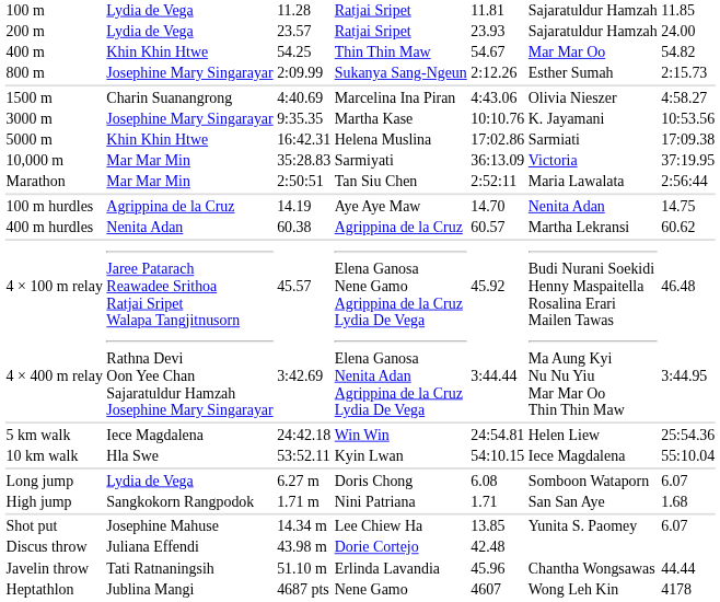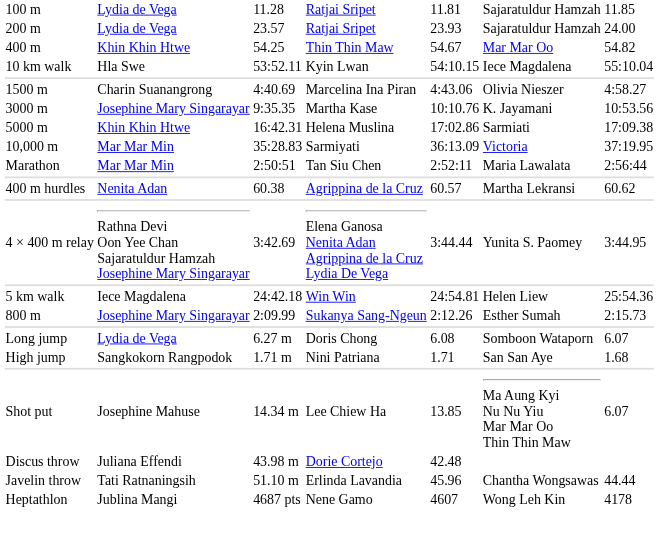rows swapped: 800 m <-> 10 km walk
- row: 100 m hurdles | Agrippina de la Cruz | 14.19 | Aye Aye Maw | 14.70 | Nenita Adan | 14.75
- row: 4 × 100 m relay | Jaree Patarach Reawadee Srithoa Ratjai Sripet Walapa Tangjitnusorn | 45.57 | Elena Ganosa Nene Gamo Agrippina de la Cruz Lydia De Vega | 45.92 | Budi Nurani Soekidi Henny Maspaitella Rosalina Erari Mailen Tawas | 46.48
4 × 400 m relay | column 6: Ma Aung Kyi Nu Nu Yiu Mar Mar Oo Thin Thin Maw -> Yunita S. Paomey
Shot put | column 6: Yunita S. Paomey -> Ma Aung Kyi Nu Nu Yiu Mar Mar Oo Thin Thin Maw
